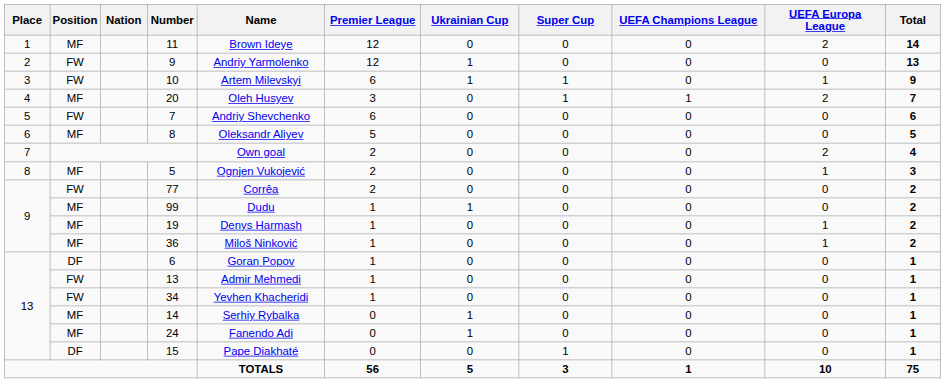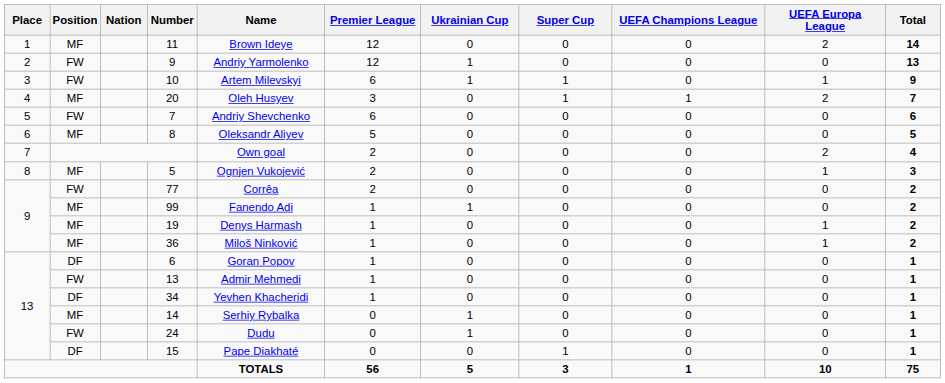99 | Name: Dudu -> Fanendo Adi
34 | Position: FW -> DF
24 | Position: MF -> FW
24 | Name: Fanendo Adi -> Dudu
